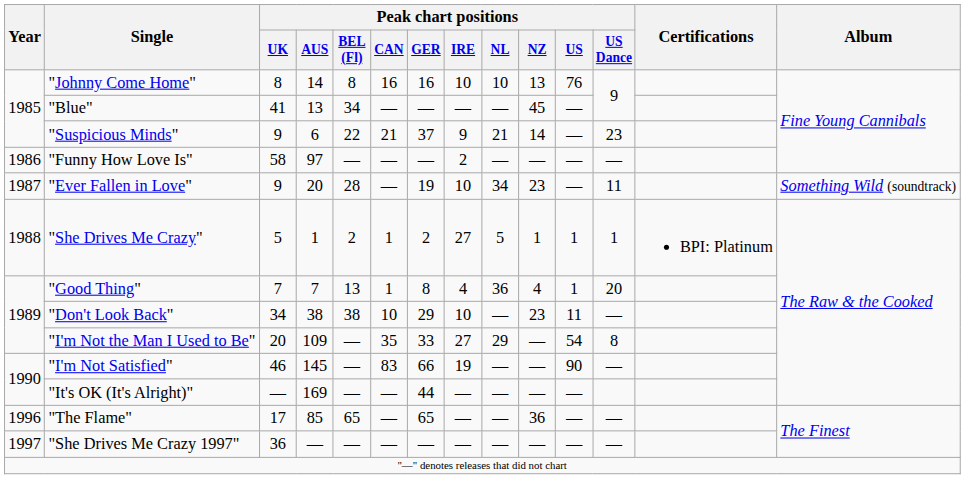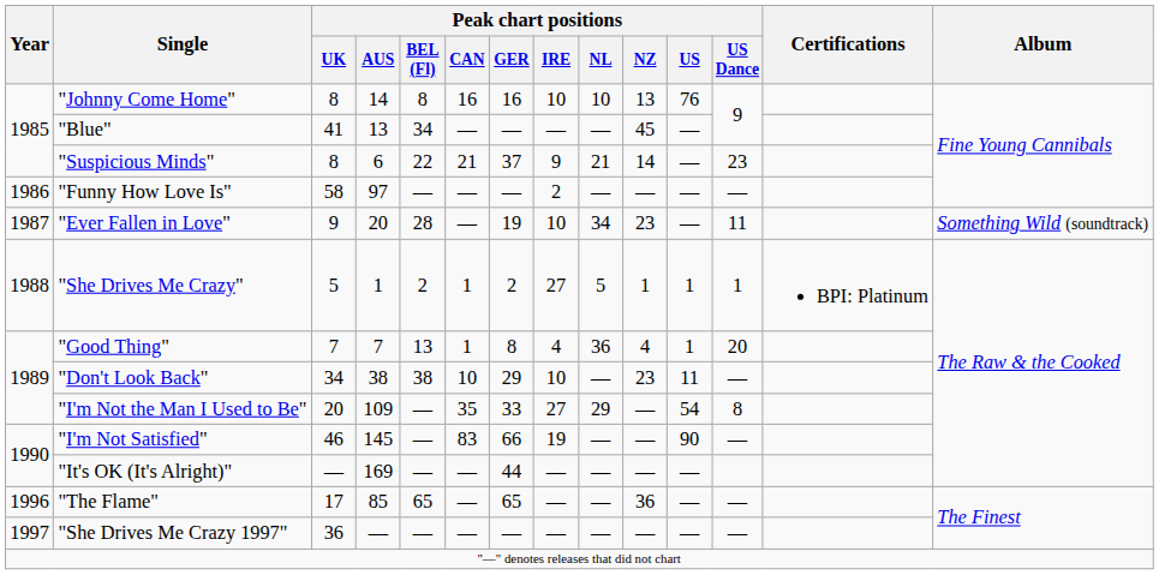"Suspicious Minds" | Peak chart positions / UK: 9 -> 8
